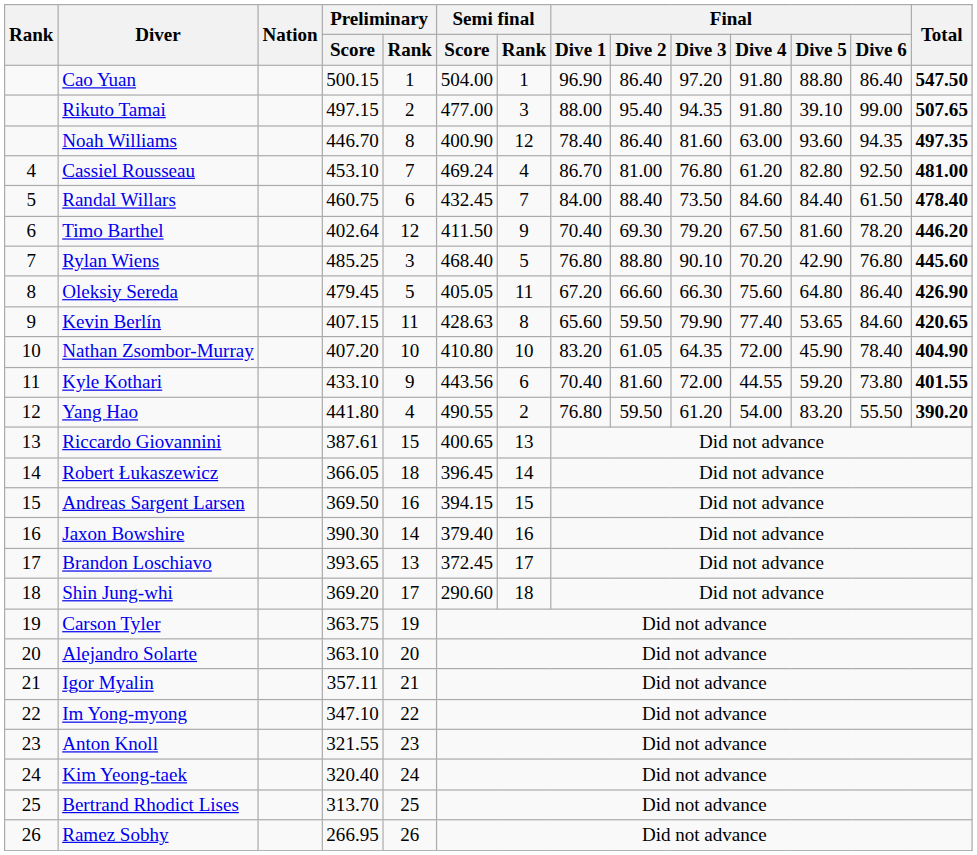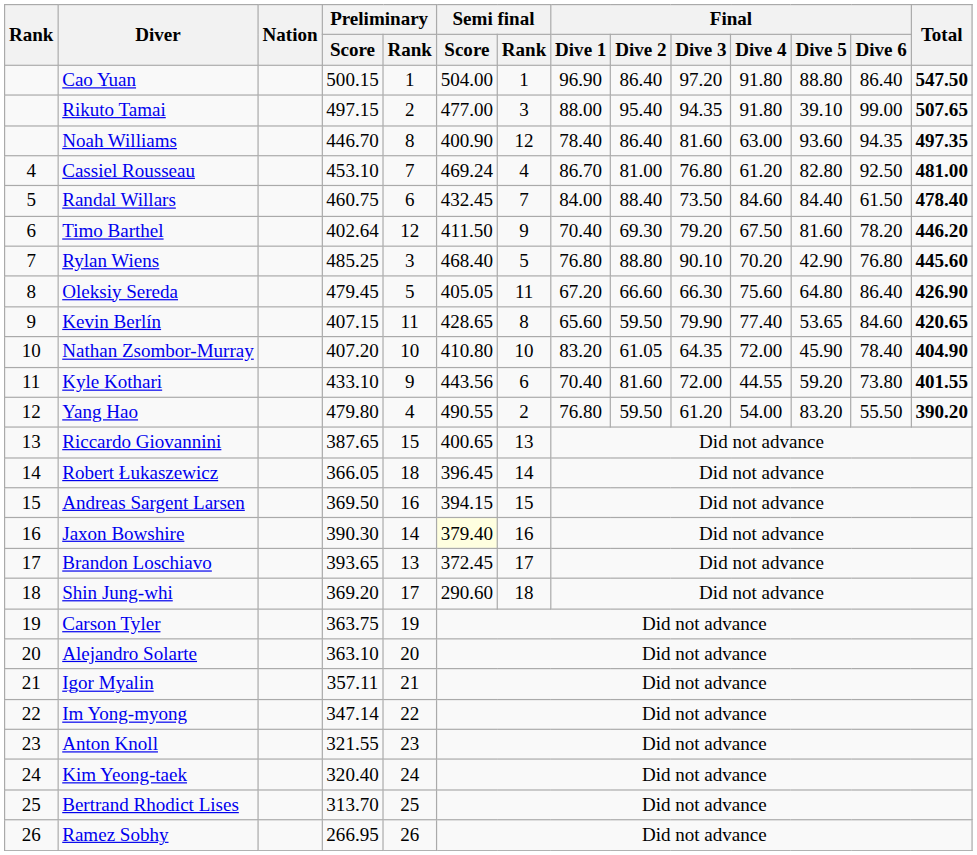Kevin Berlín | Semi final / Score: 428.63 -> 428.65
Yang Hao | Preliminary / Score: 441.80 -> 479.80
Riccardo Giovannini | Preliminary / Score: 387.61 -> 387.65
Jaxon Bowshire | Semi final / Score: no background -> lightyellow background
Im Yong-myong | Preliminary / Score: 347.10 -> 347.14
